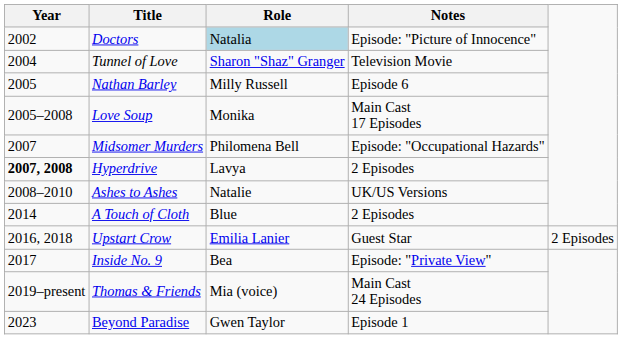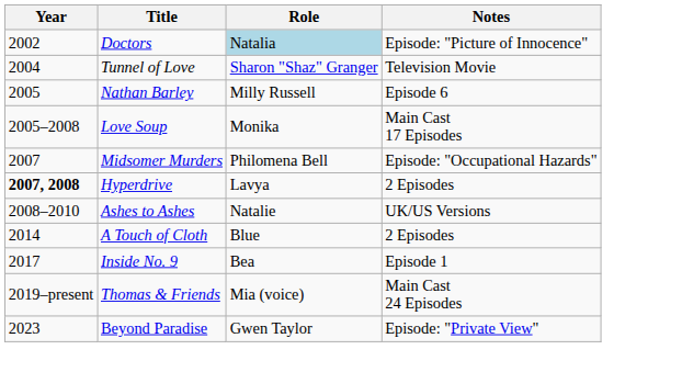- row: 2016, 2018 | Upstart Crow | Emilia Lanier | Guest Star | 2 Episodes
Inside No. 9 | Notes: Episode: "Private View" -> Episode 1
Beyond Paradise | Notes: Episode 1 -> Episode: "Private View"
